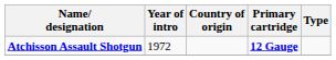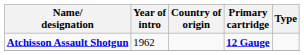Atchisson Assault Shotgun | Year of intro: 1972 -> 1962
